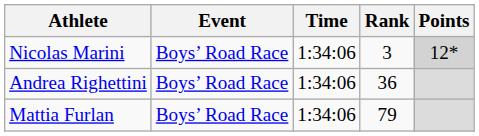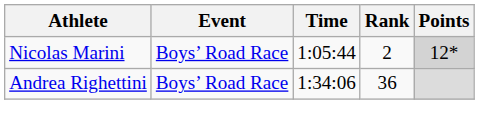Nicolas Marini | Time: 1:34:06 -> 1:05:44
Nicolas Marini | Rank: 3 -> 2
- row: Mattia Furlan | Boys’ Road Race | 1:34:06 | 79
